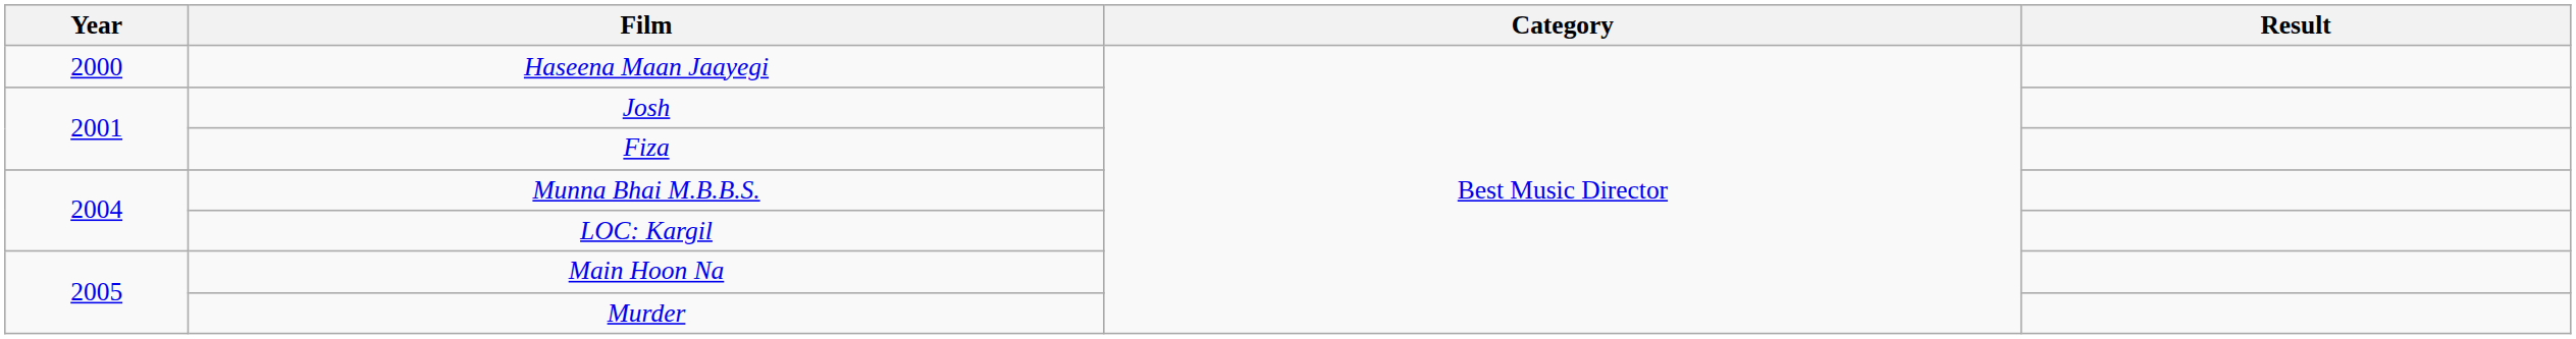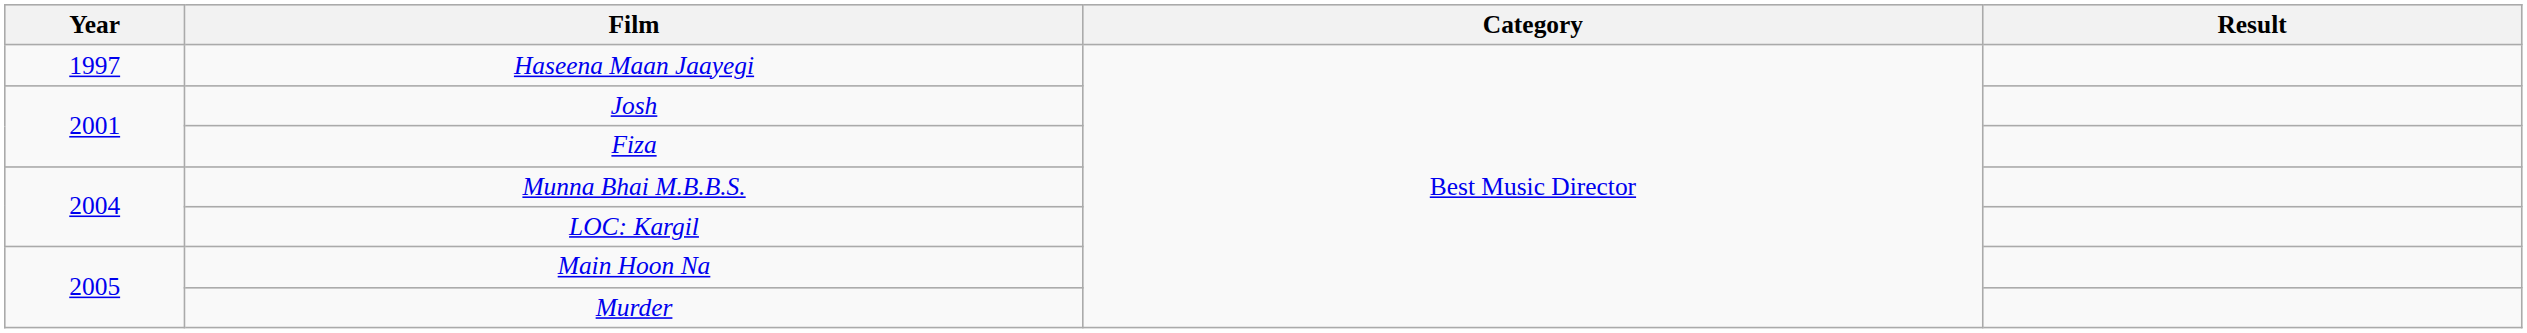Haseena Maan Jaayegi | Year: 2000 -> 1997
